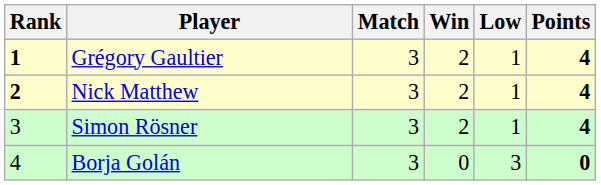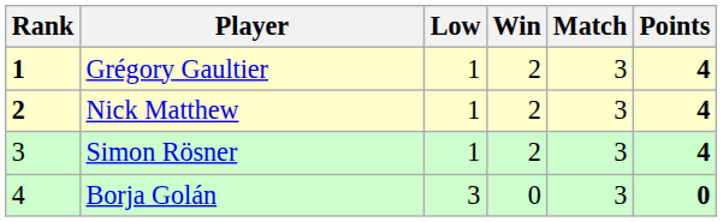columns swapped: Match <-> Low
